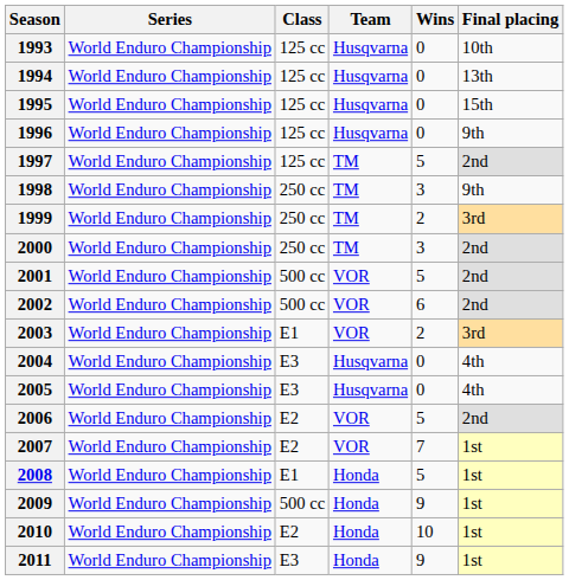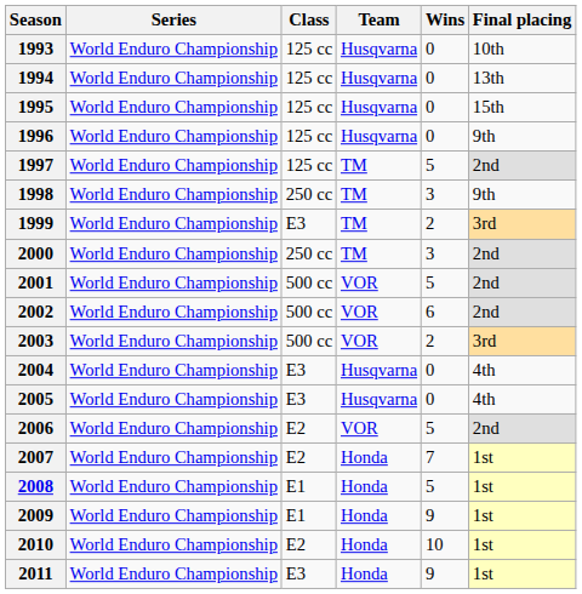1999 | Class: 250 cc -> E3
2003 | Class: E1 -> 500 cc
2007 | Team: VOR -> Honda
2009 | Class: 500 cc -> E1
